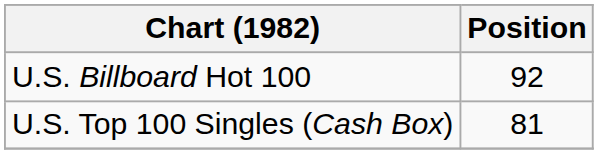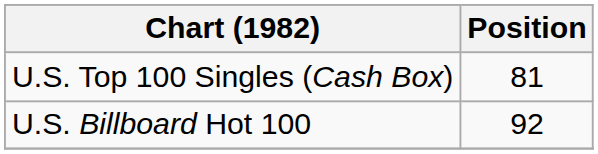rows swapped: U.S. Billboard Hot 100 <-> U.S. Top 100 Singles (Cash Box)
